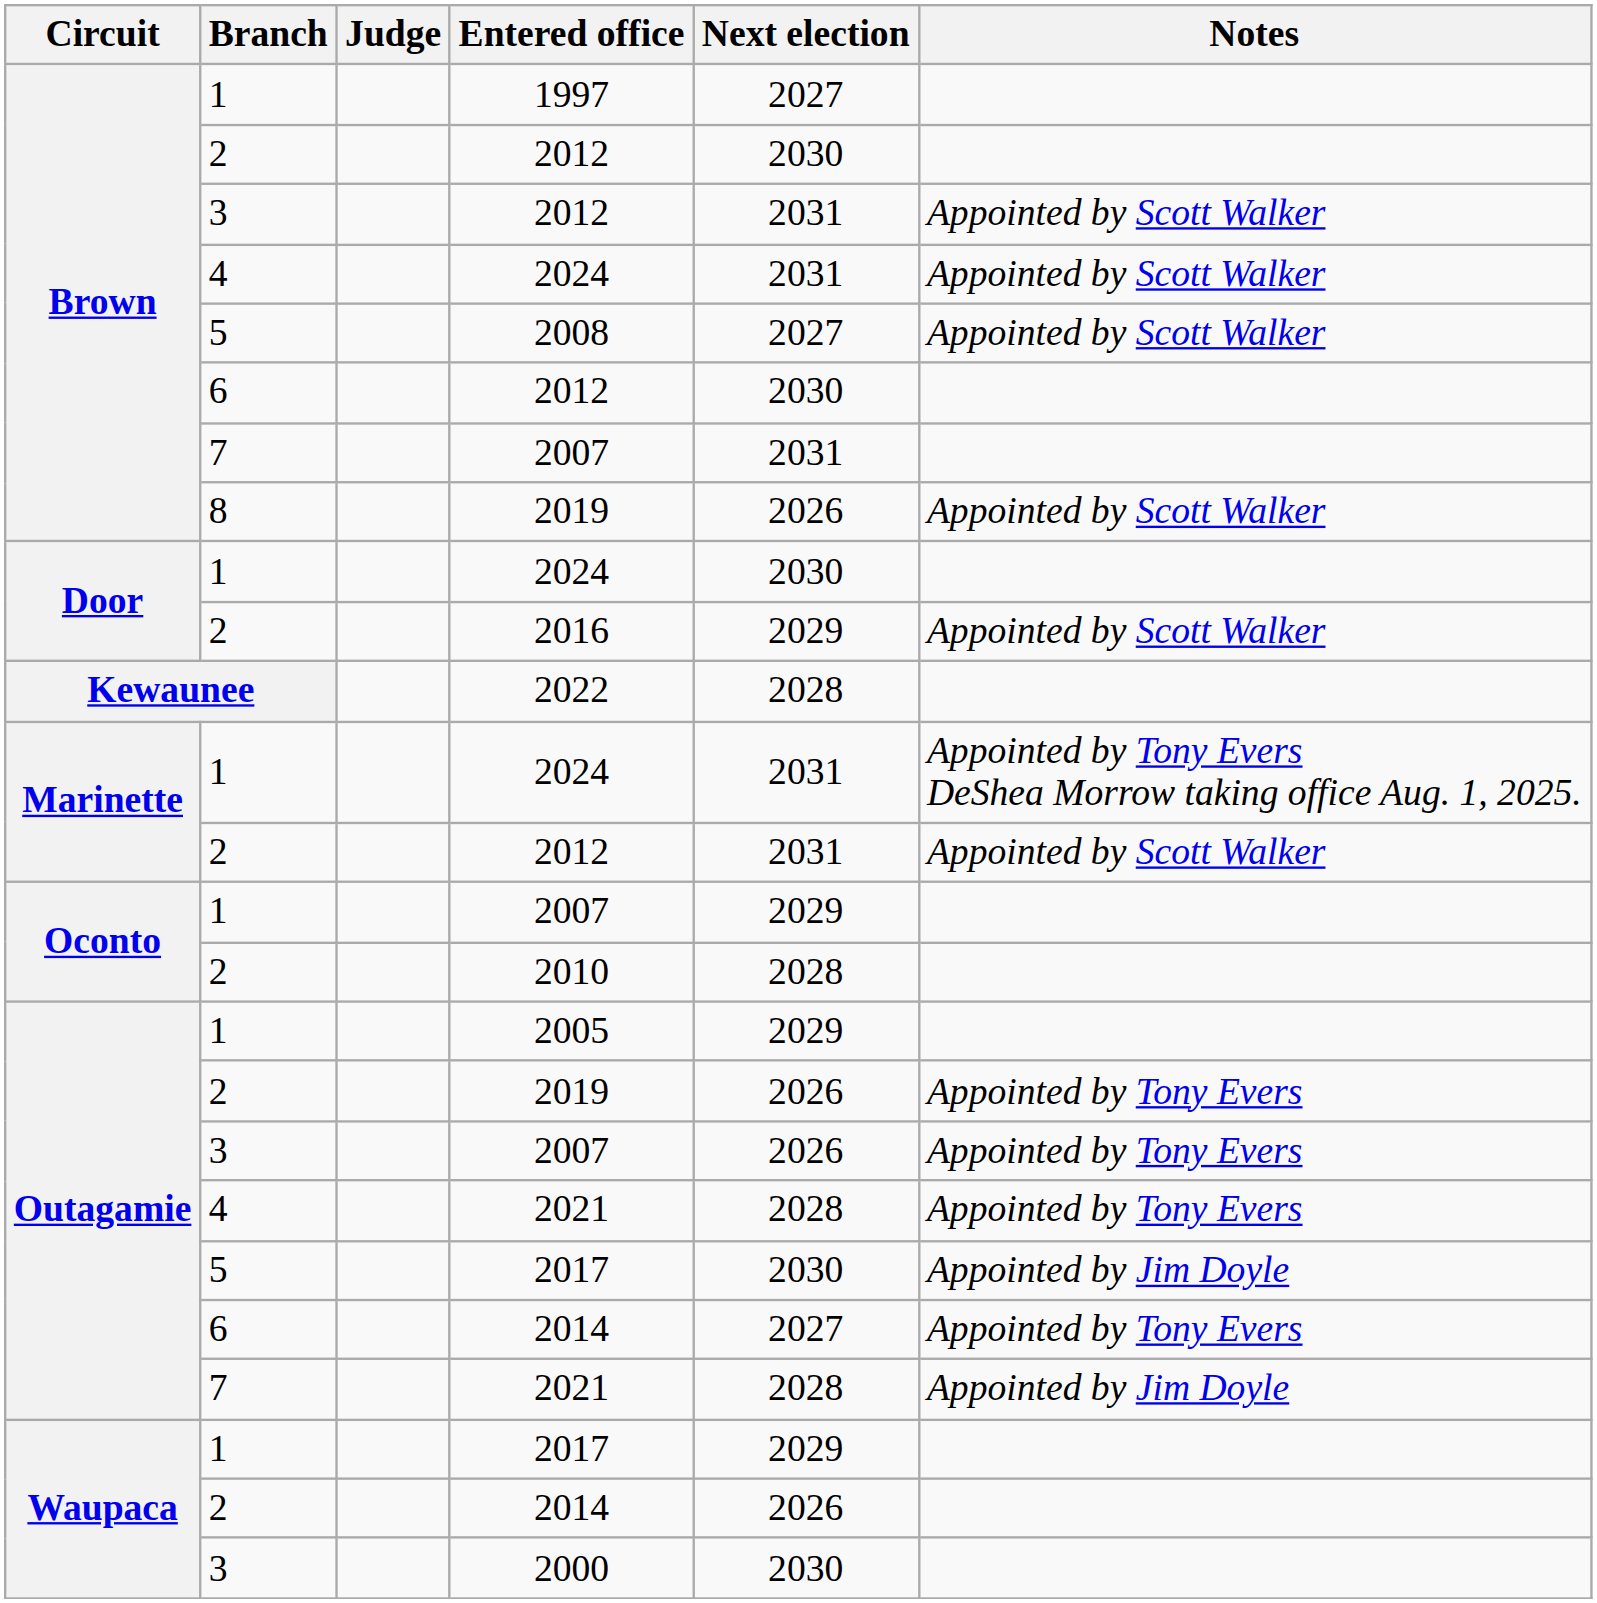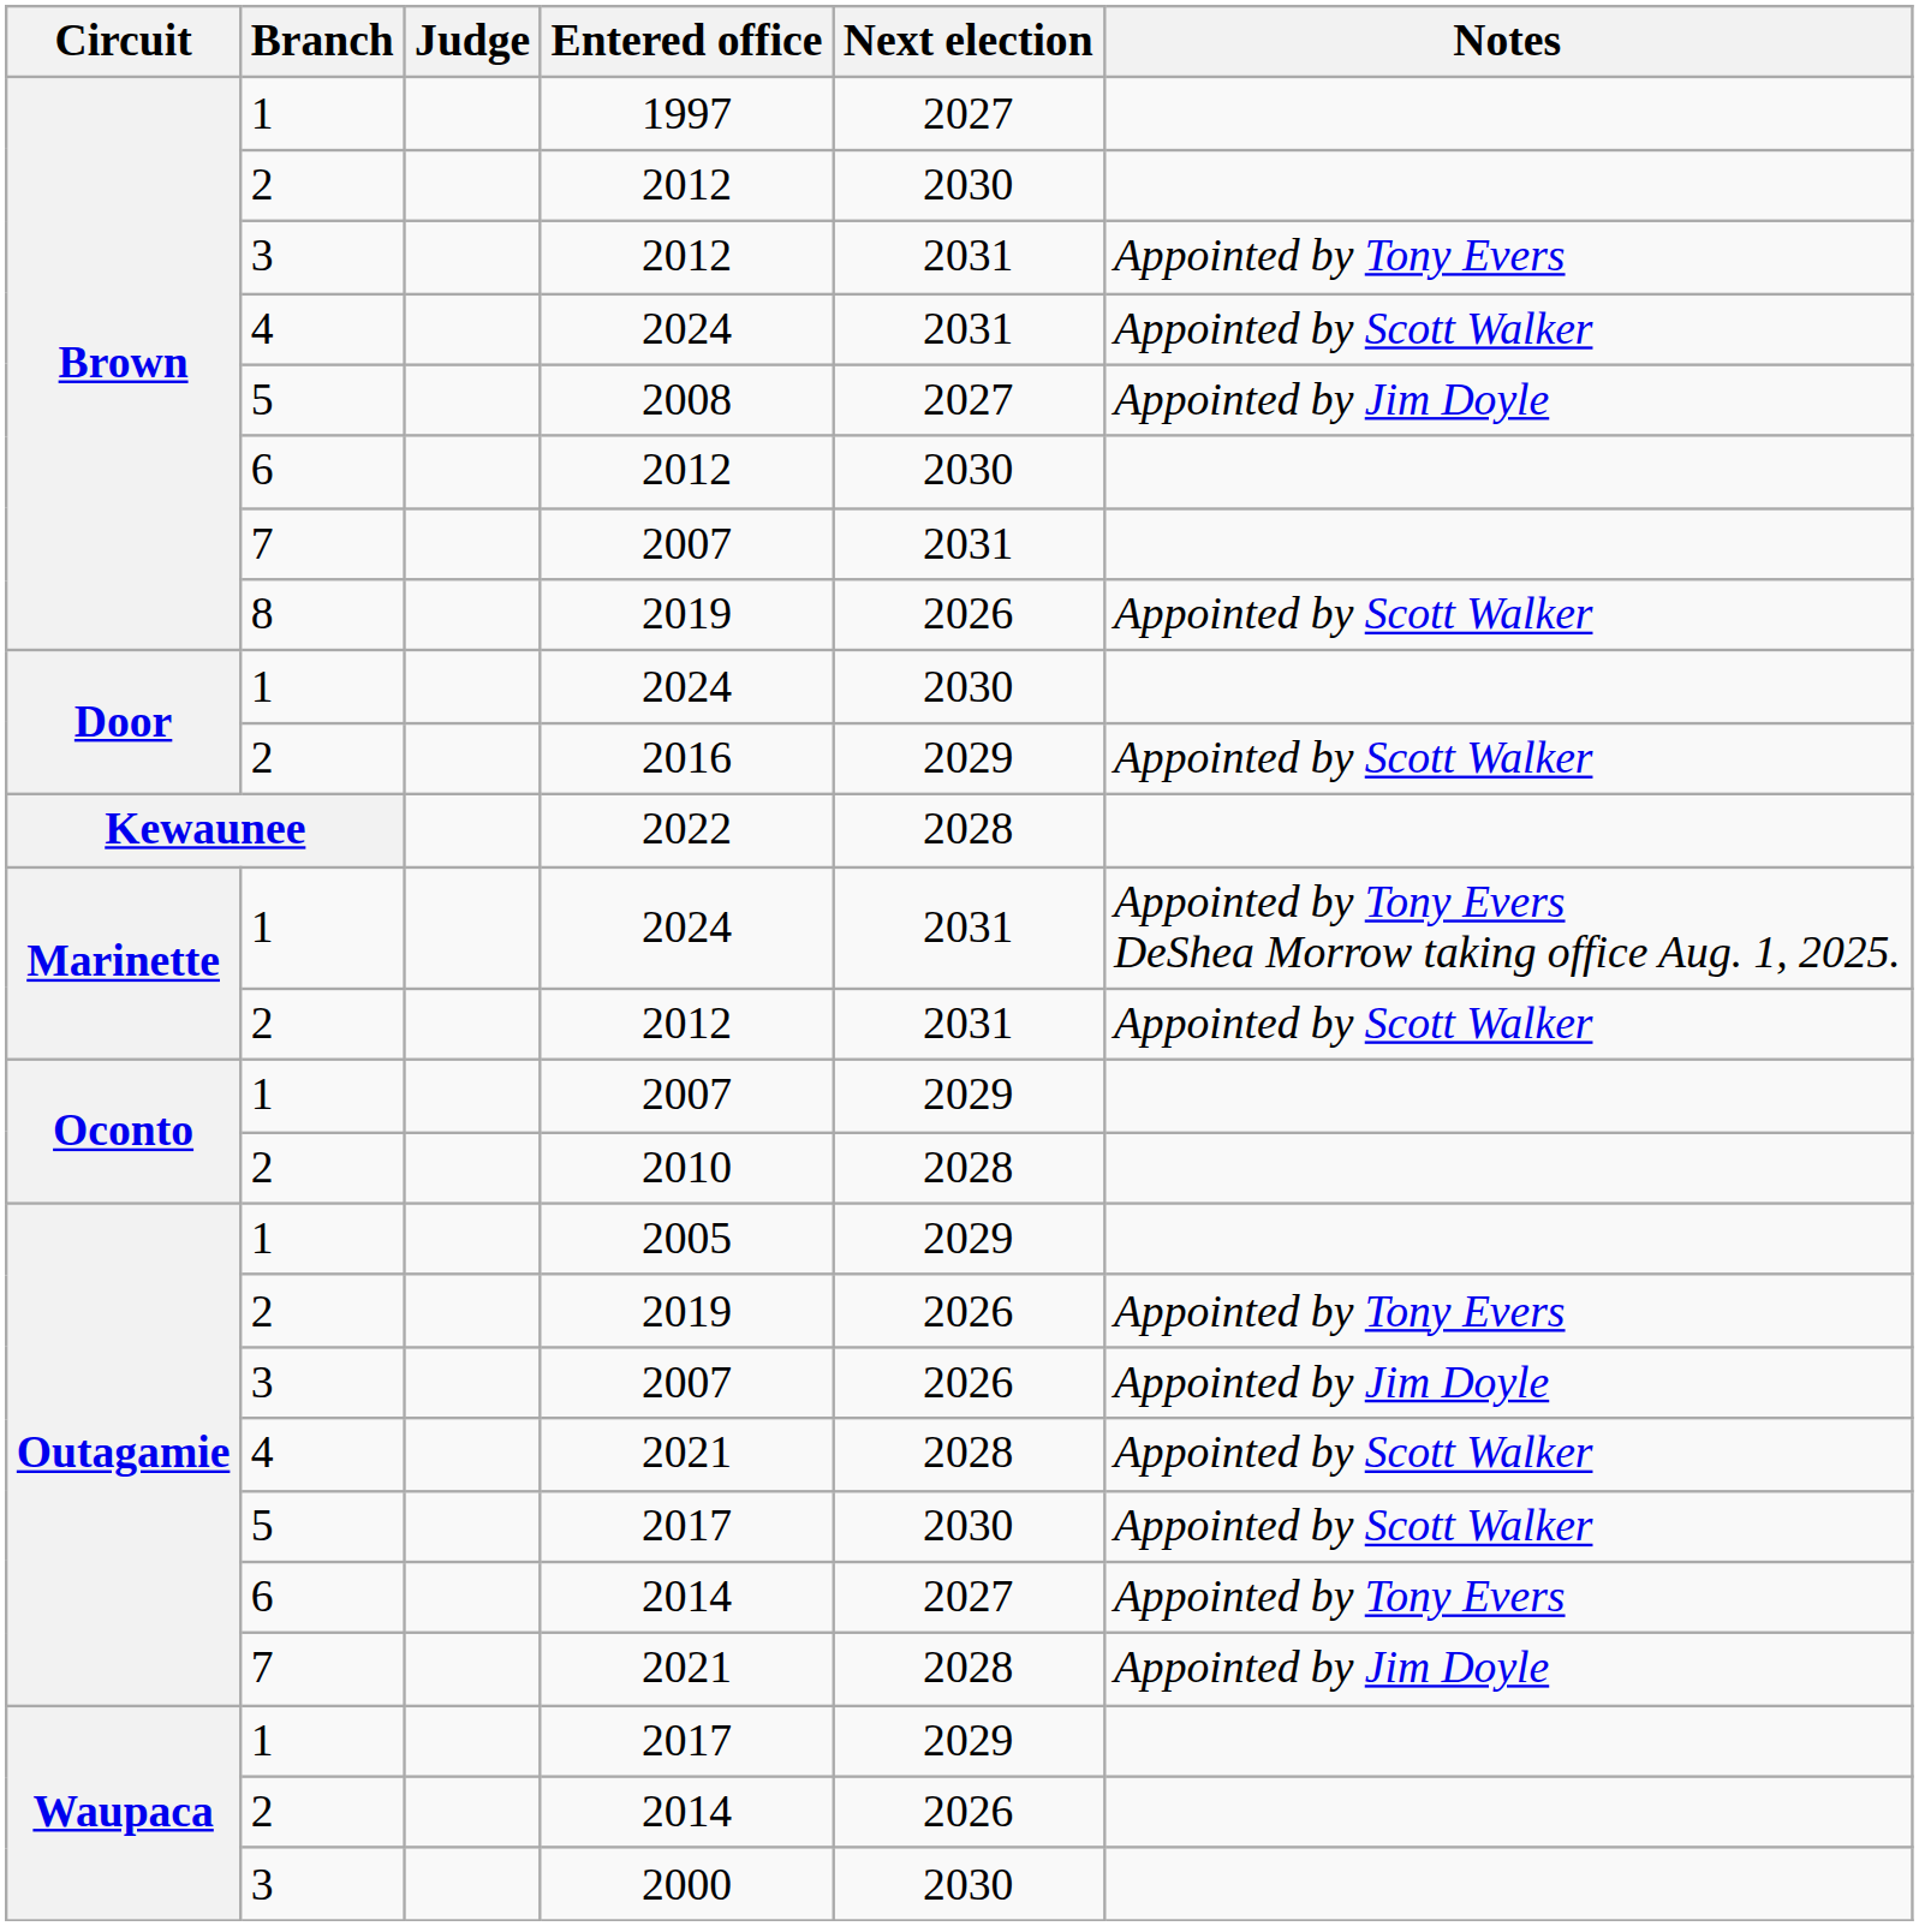3 / 2012 | Notes: Appointed by Scott Walker -> Appointed by Tony Evers
2008 | Notes: Appointed by Scott Walker -> Appointed by Jim Doyle
3 / 2007 | Notes: Appointed by Tony Evers -> Appointed by Jim Doyle
4 / 2021 | Notes: Appointed by Tony Evers -> Appointed by Scott Walker
5 / 2017 | Notes: Appointed by Jim Doyle -> Appointed by Scott Walker
